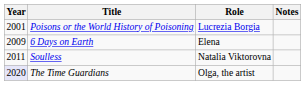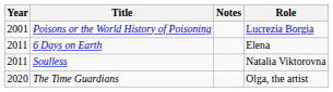columns swapped: Role <-> Notes
6 Days on Earth | Year: 2009 -> 2011
The Time Guardians | Year: lavender background -> no background
